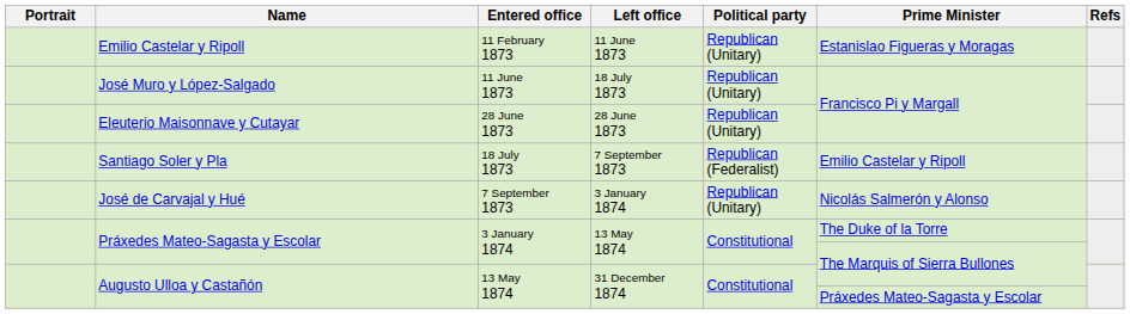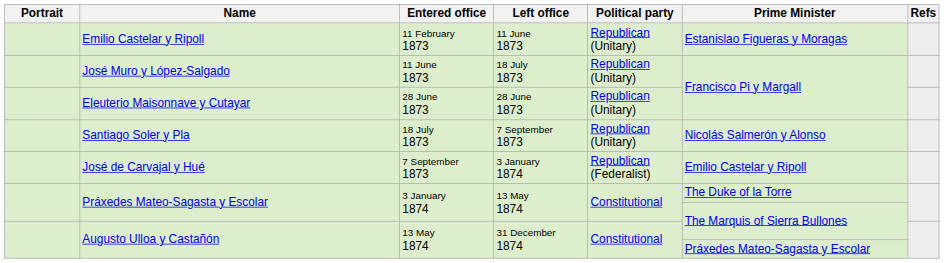Santiago Soler y Pla | Political party: Republican (Federalist) -> Republican (Unitary)
Santiago Soler y Pla | Prime Minister: Emilio Castelar y Ripoll -> Nicolás Salmerón y Alonso
José de Carvajal y Hué | Political party: Republican (Unitary) -> Republican (Federalist)
José de Carvajal y Hué | Prime Minister: Nicolás Salmerón y Alonso -> Emilio Castelar y Ripoll
